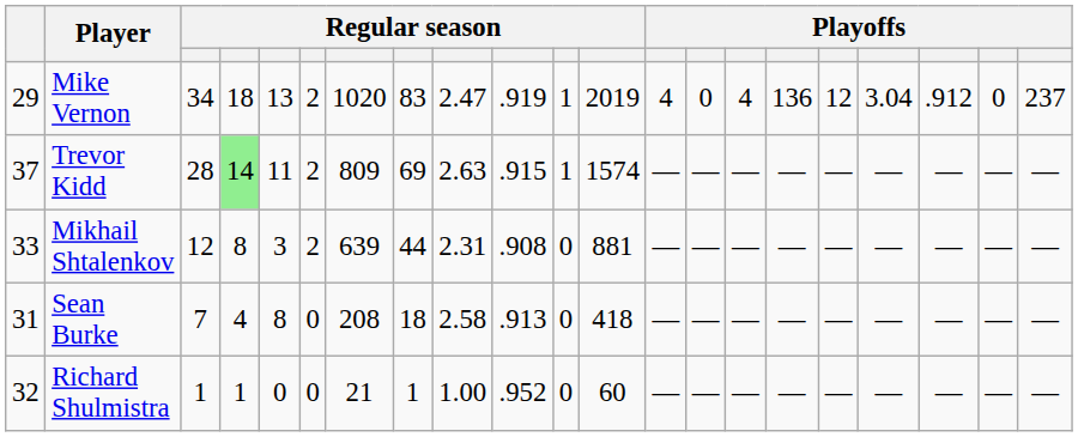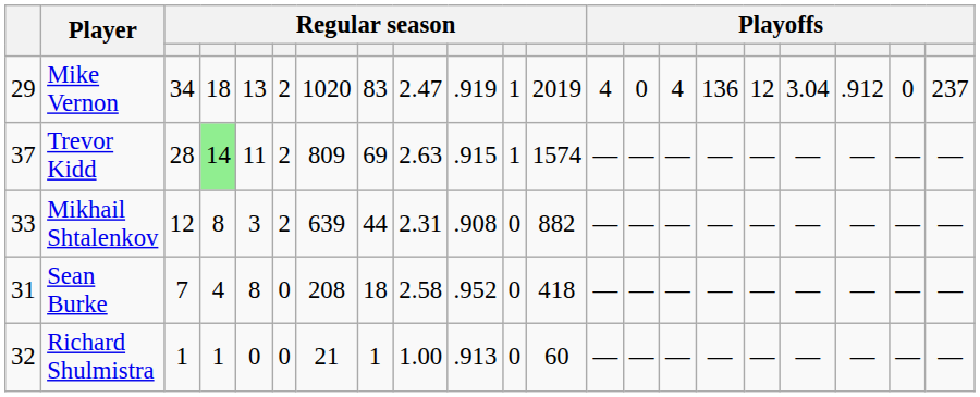Mikhail Shtalenkov | column 12: 881 -> 882
Sean Burke | column 10: .913 -> .952
Richard Shulmistra | column 10: .952 -> .913
